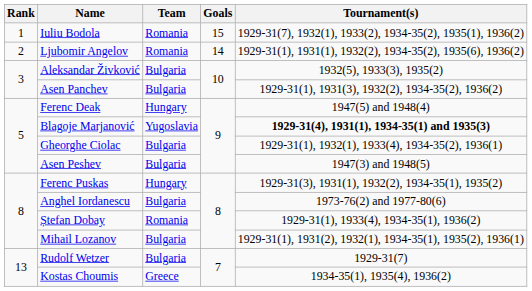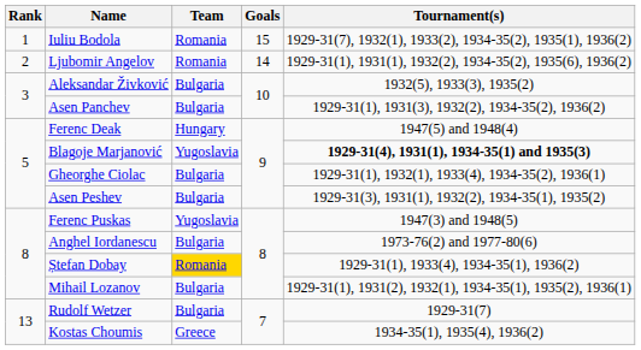Asen Peshev | Tournament(s): 1947(3) and 1948(5) -> 1929-31(3), 1931(1), 1932(2), 1934-35(1), 1935(2)
Ferenc Puskas | Team: Hungary -> Yugoslavia
Ferenc Puskas | Tournament(s): 1929-31(3), 1931(1), 1932(2), 1934-35(1), 1935(2) -> 1947(3) and 1948(5)
Ștefan Dobay | Team: no background -> gold background
